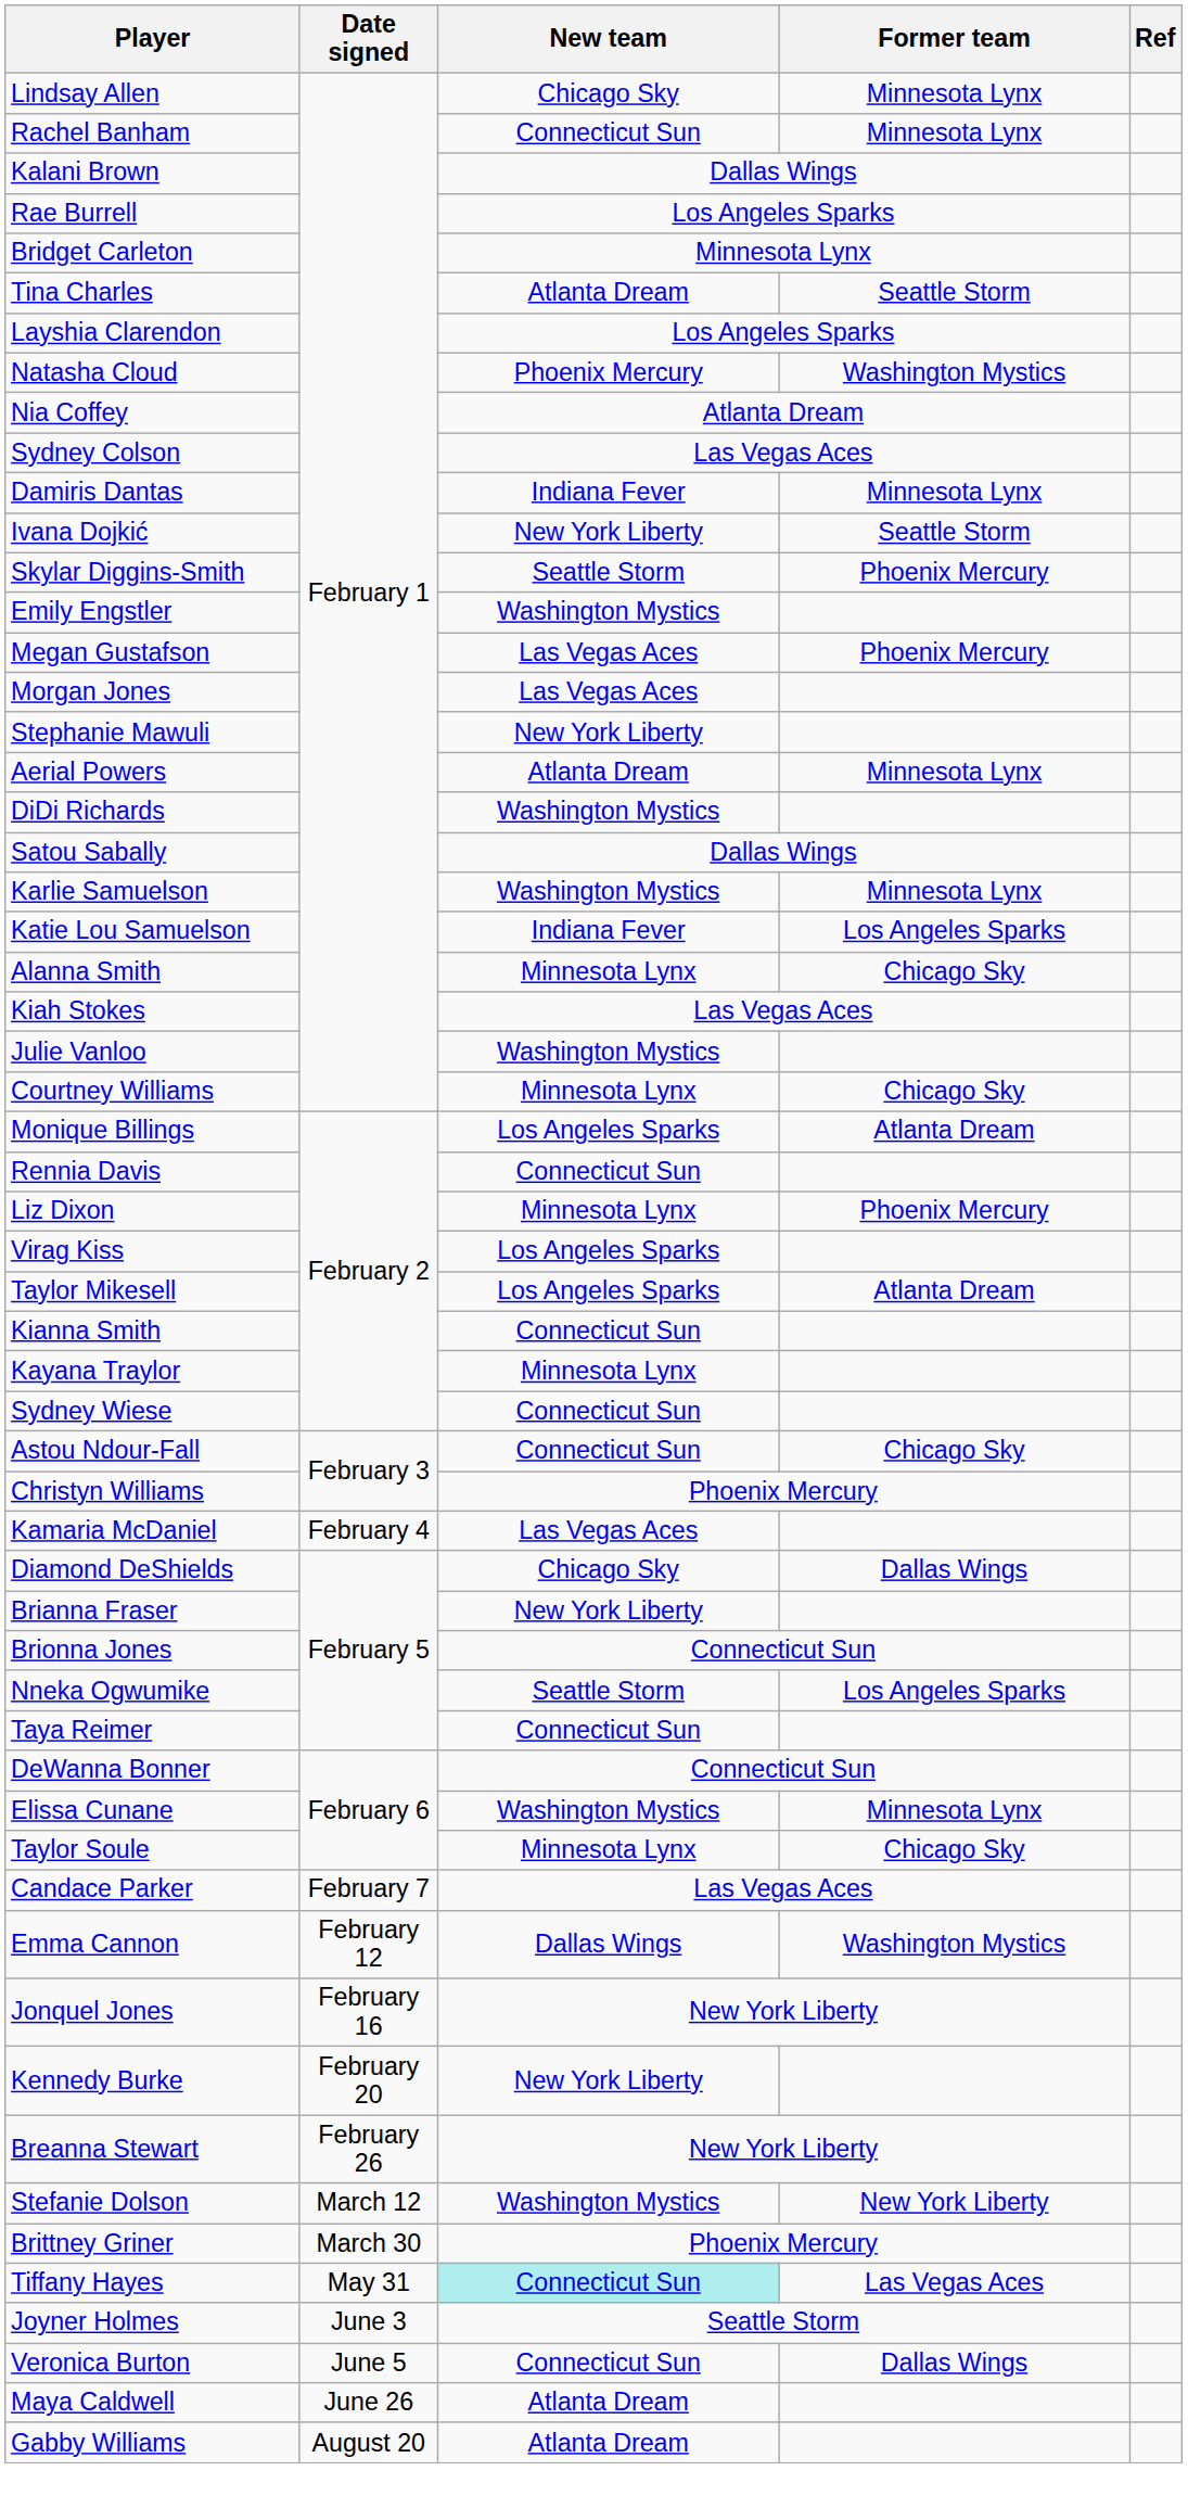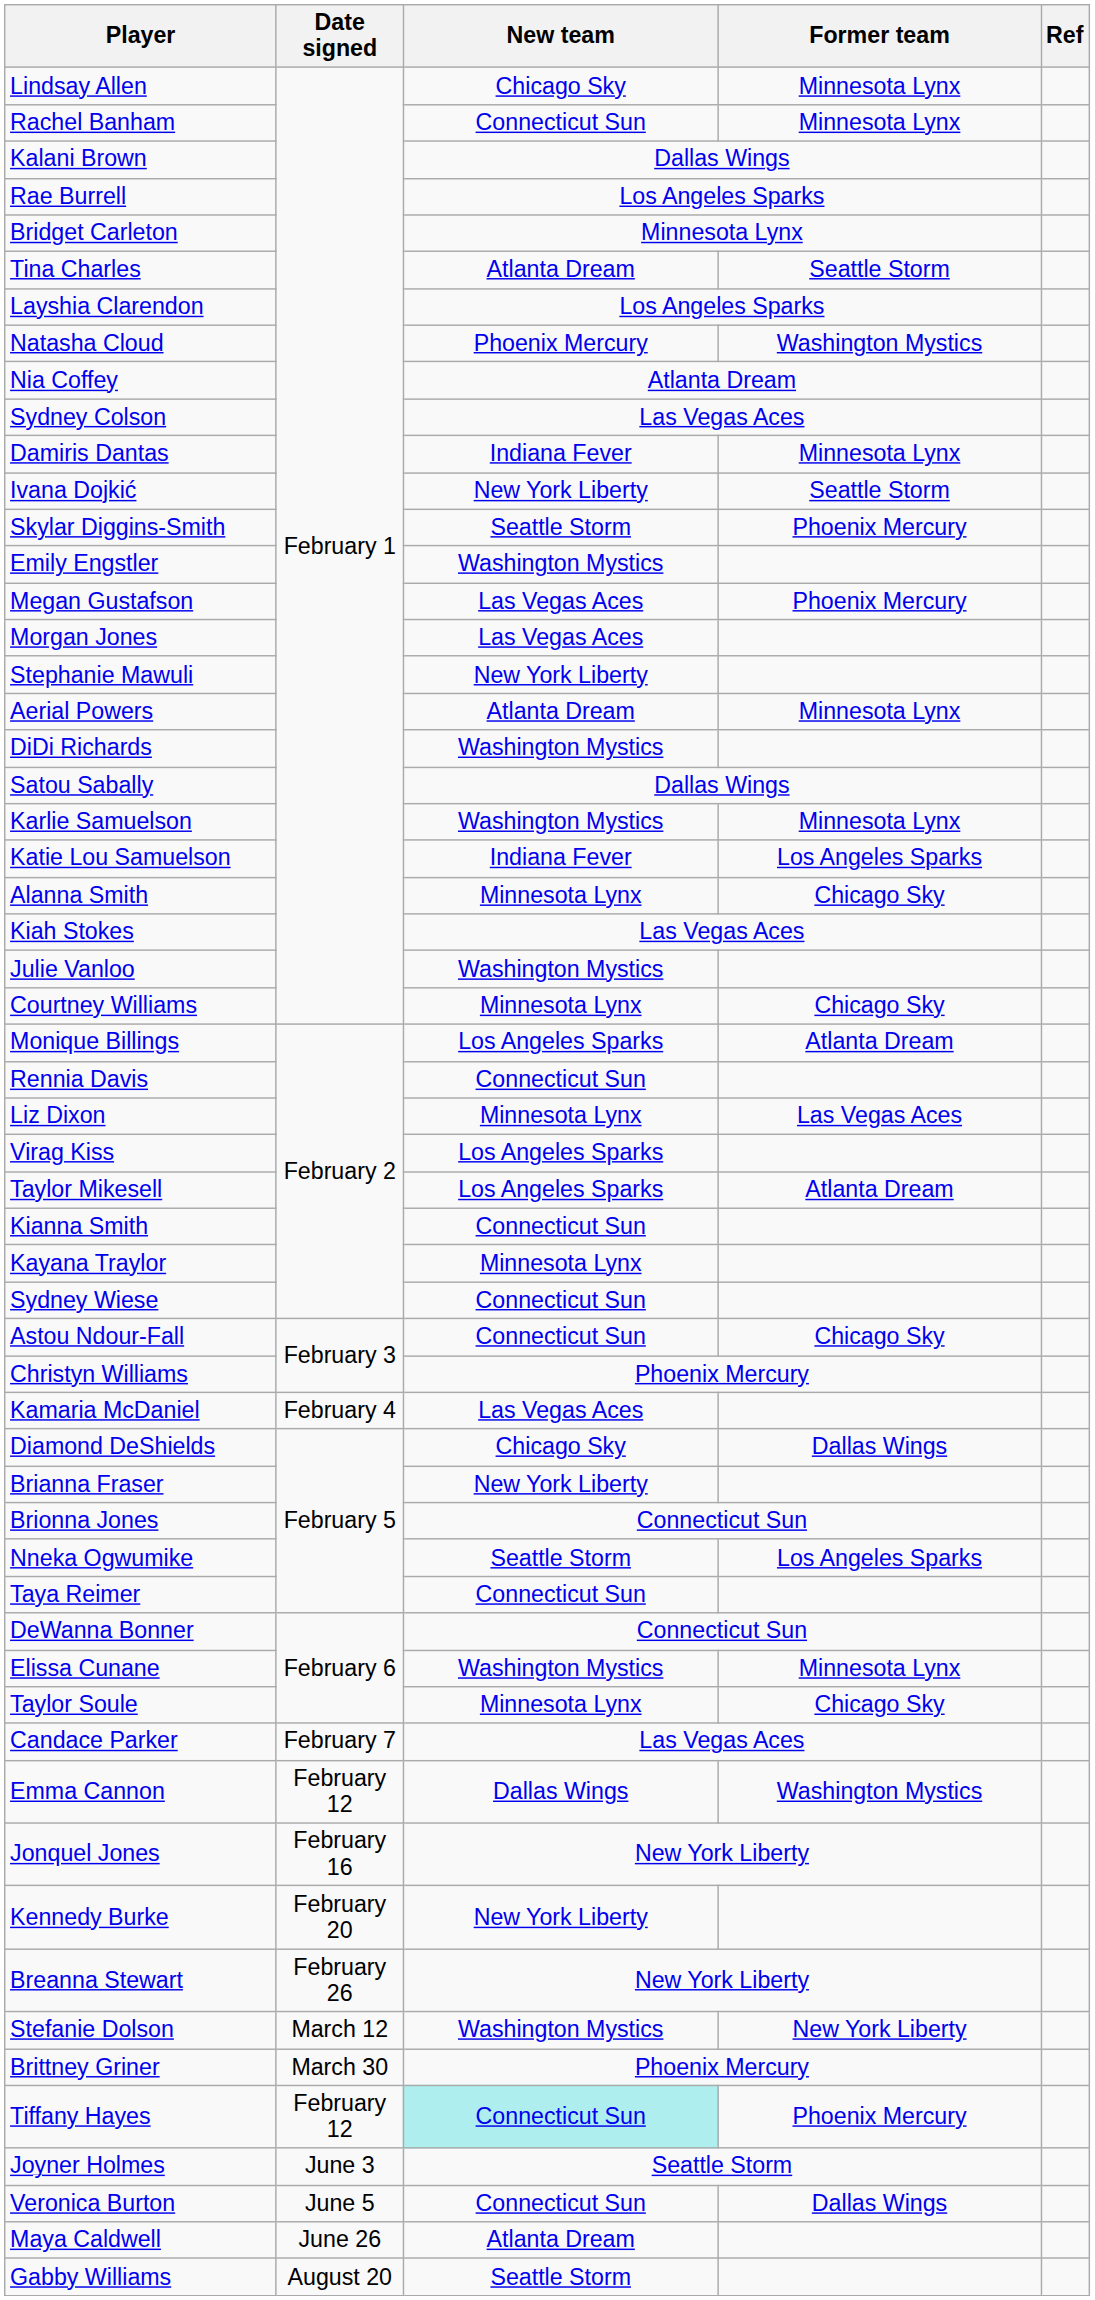Liz Dixon | Former team: Phoenix Mercury -> Las Vegas Aces
Tiffany Hayes | Date signed: May 31 -> February 12
Tiffany Hayes | Former team: Las Vegas Aces -> Phoenix Mercury
Gabby Williams | New team: Atlanta Dream -> Seattle Storm
